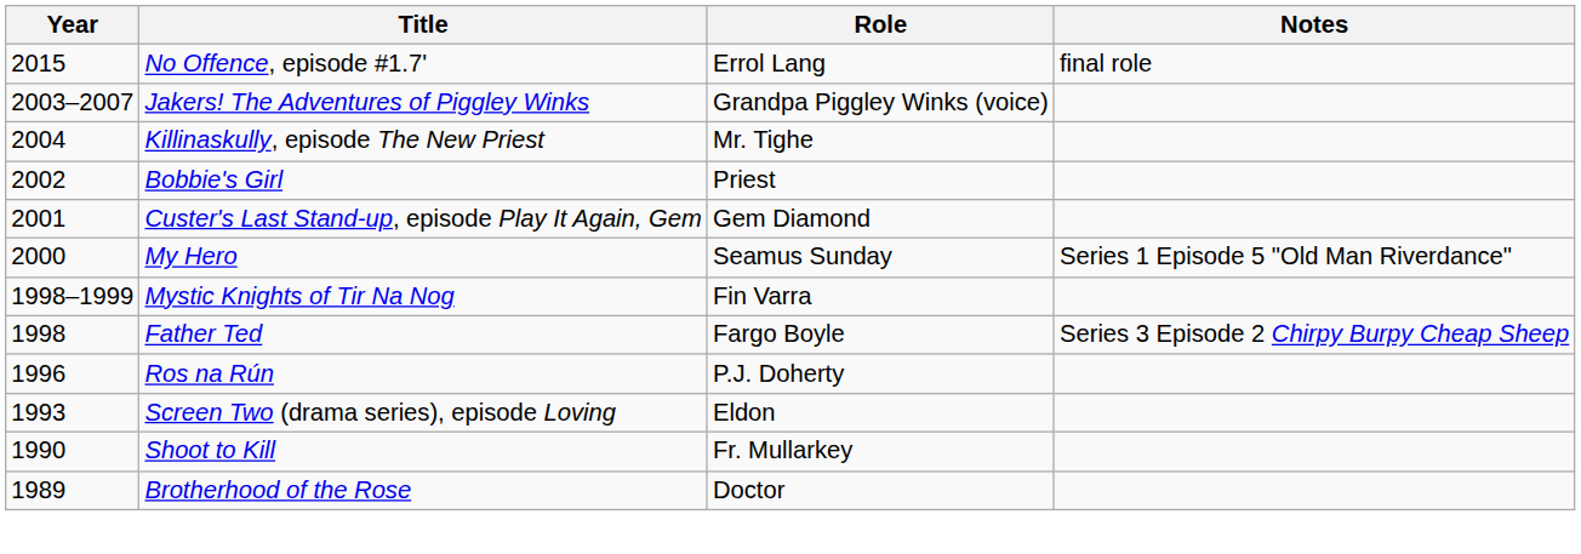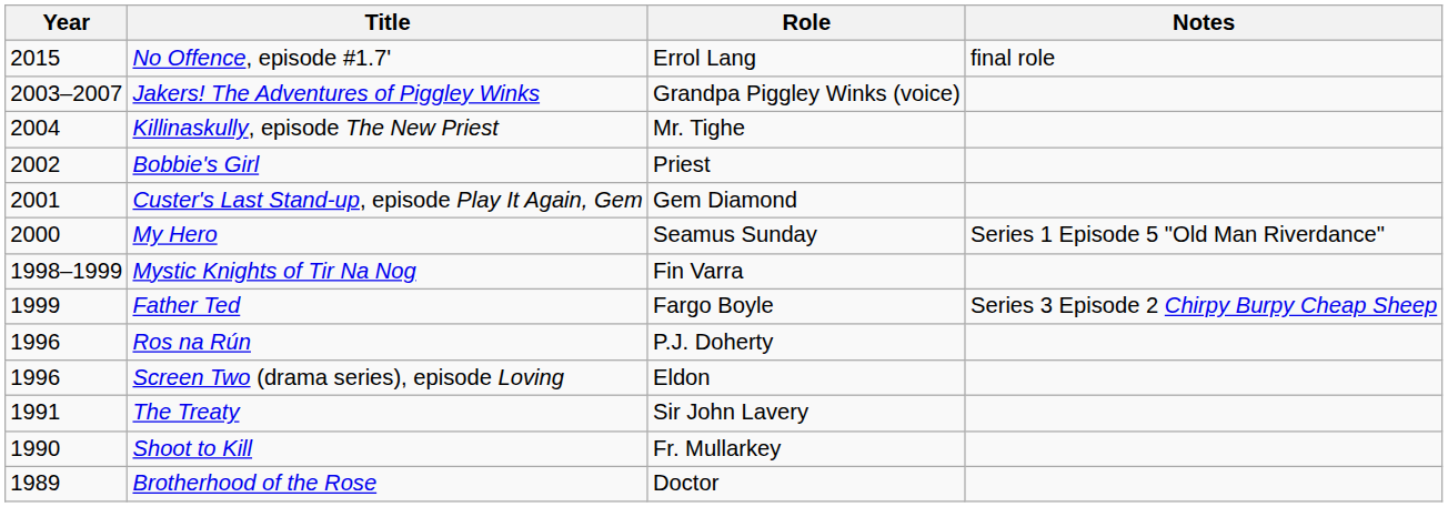Father Ted | Year: 1998 -> 1999
Screen Two (drama series), episode Loving | Year: 1993 -> 1996
+ row: 1991 | The Treaty | Sir John Lavery
